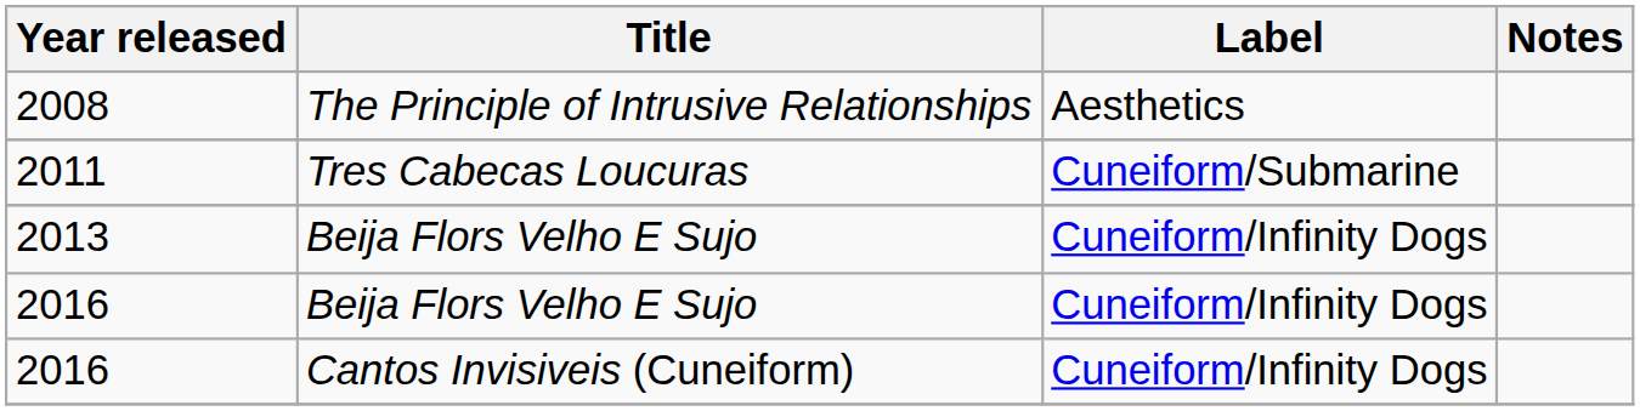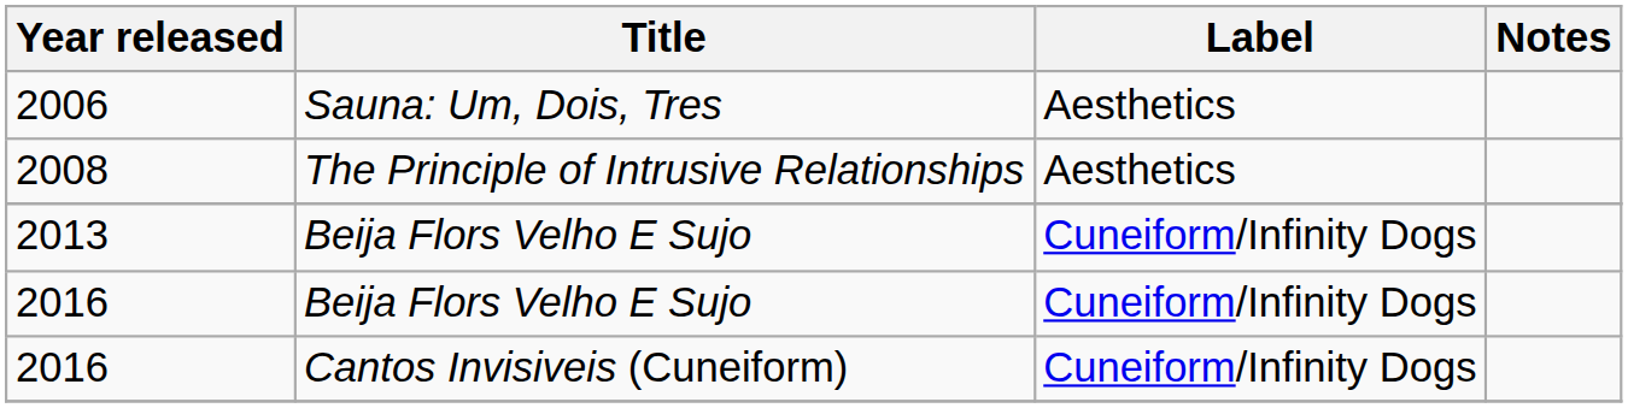+ row: 2006 | Sauna: Um, Dois, Tres | Aesthetics
- row: 2011 | Tres Cabecas Loucuras | Cuneiform/Submarine
